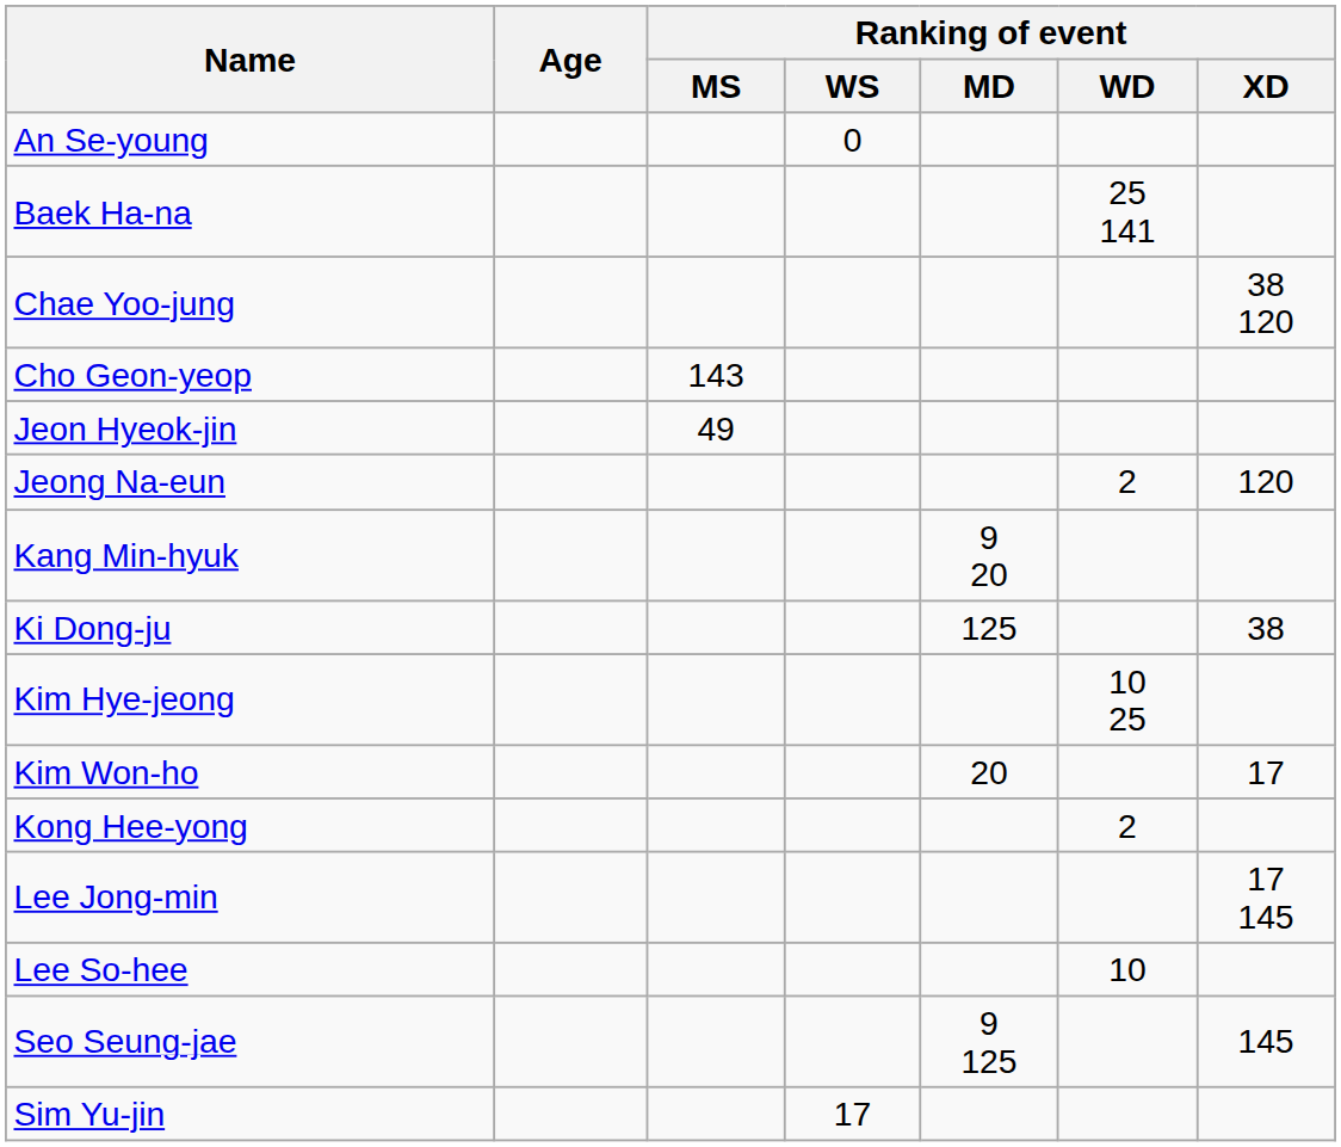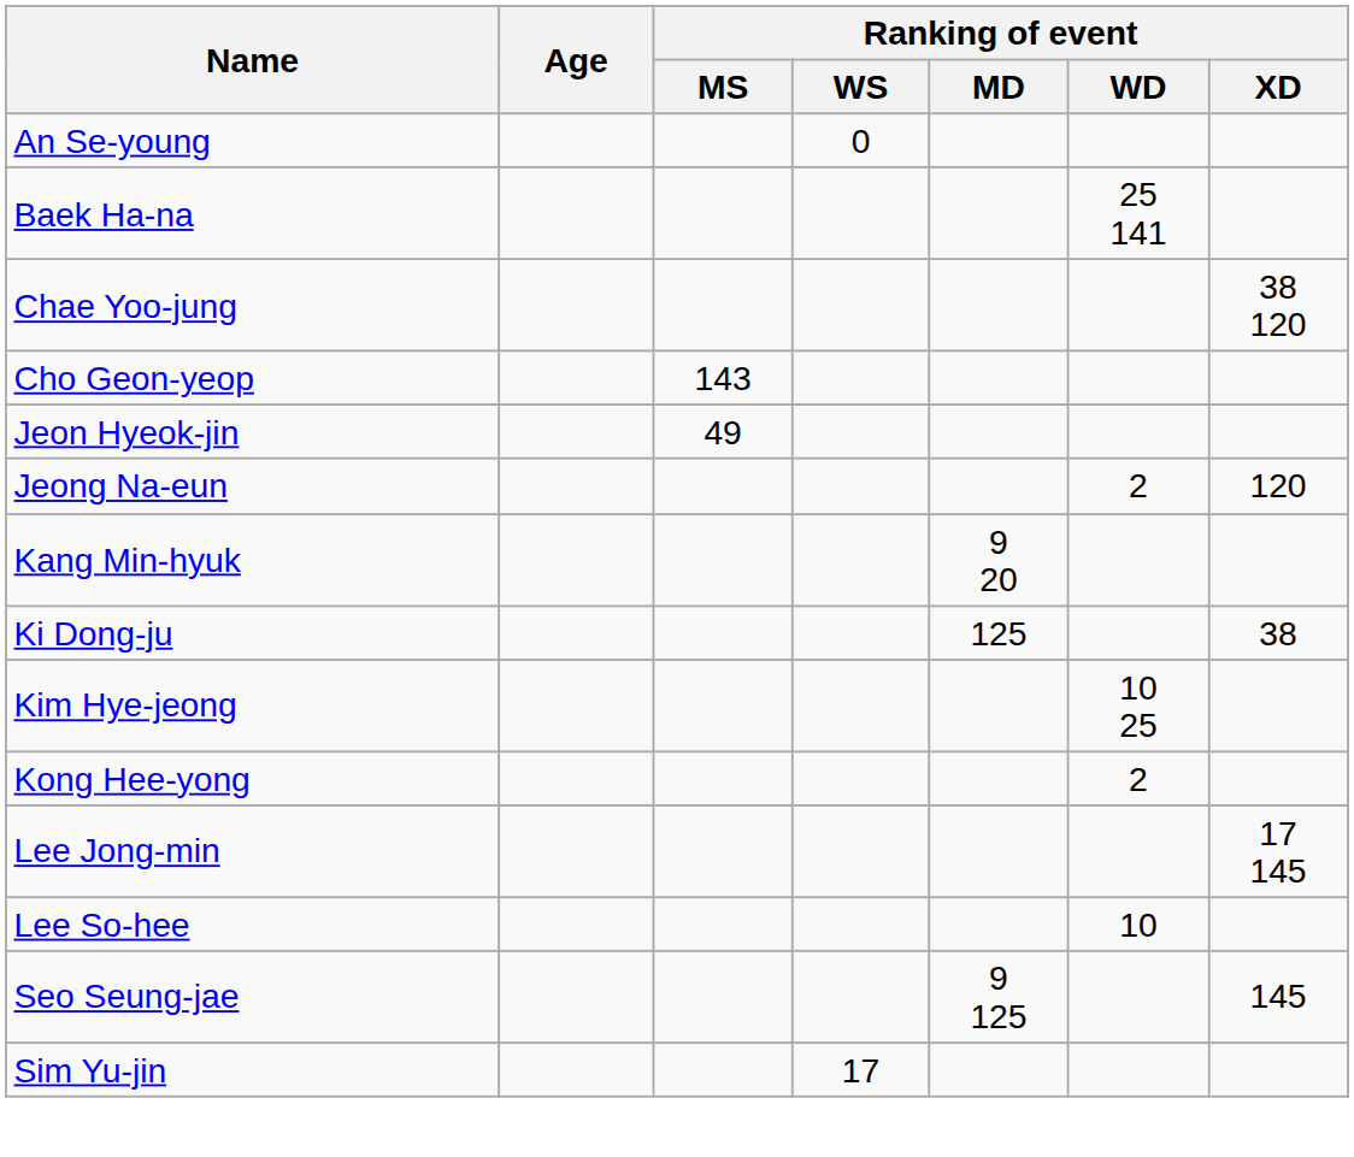- row: Kim Won-ho | 20 | 17
